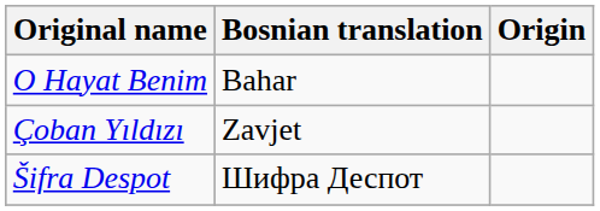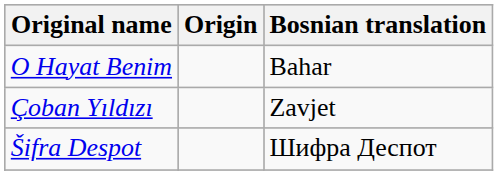columns swapped: Bosnian translation <-> Origin
